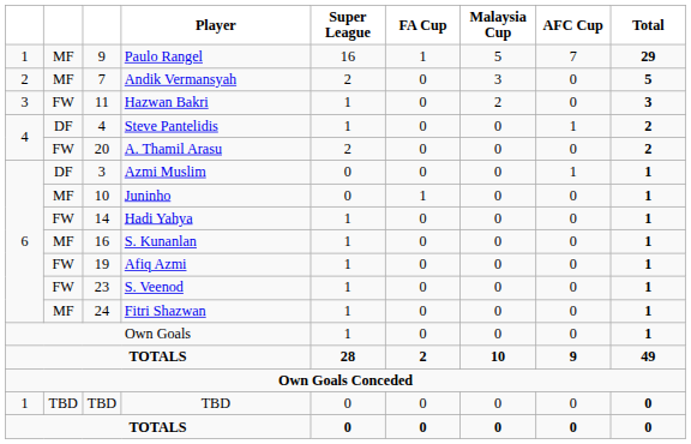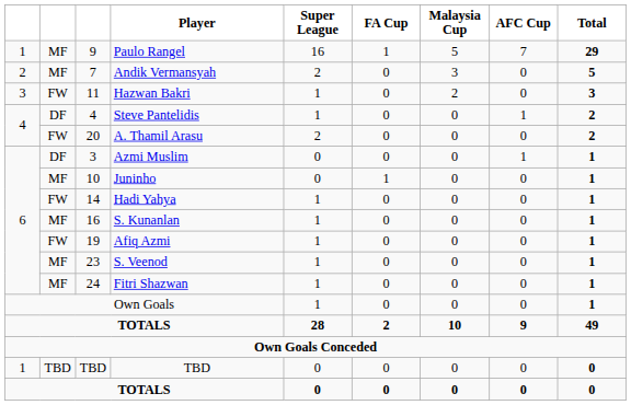S. Veenod | column 2: FW -> MF
